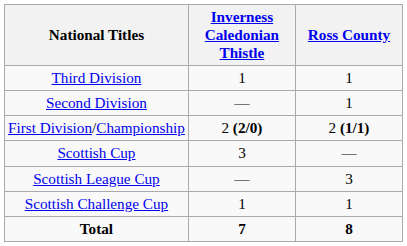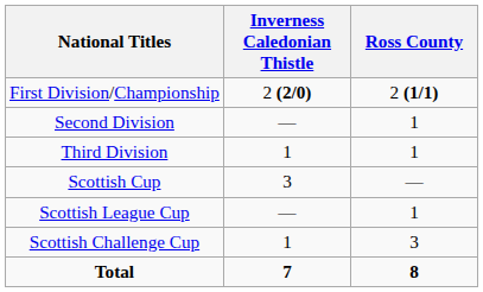rows swapped: First Division/Championship <-> Third Division
Scottish League Cup | Ross County: 3 -> 1
Scottish Challenge Cup | Ross County: 1 -> 3
